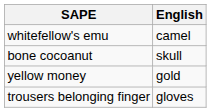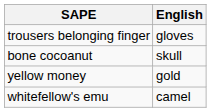rows swapped: trousers belonging finger <-> whitefellow's emu
